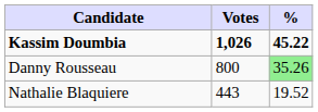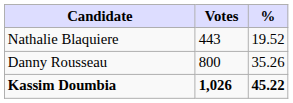rows swapped: Kassim Doumbia <-> Nathalie Blaquiere
Danny Rousseau | %: lightgreen background -> no background
